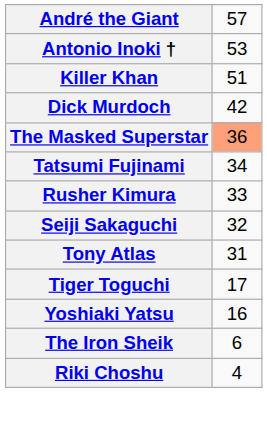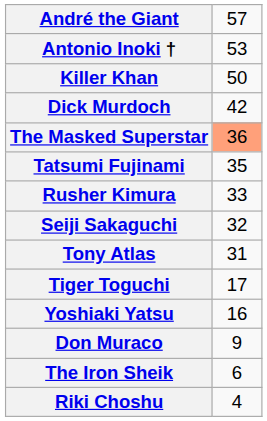Killer Khan | column 2: 51 -> 50
Tatsumi Fujinami | column 2: 34 -> 35
+ row: Don Muraco | 9
